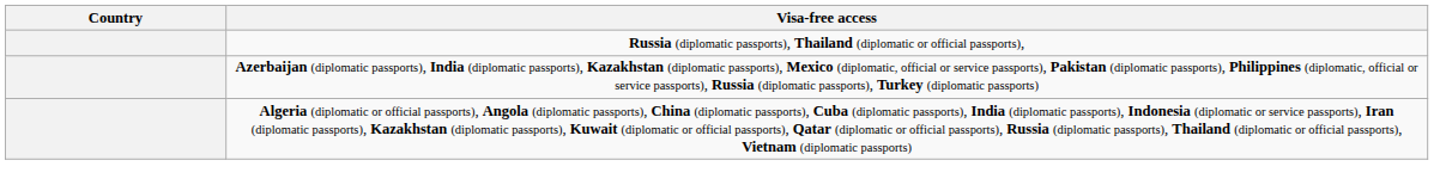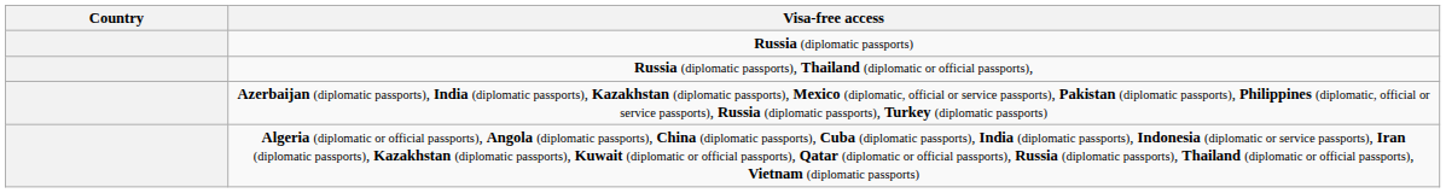+ row: Russia (diplomatic passports)
